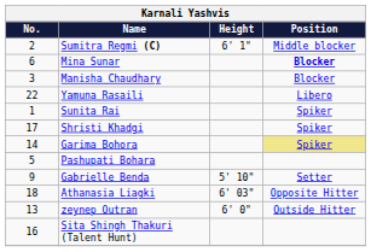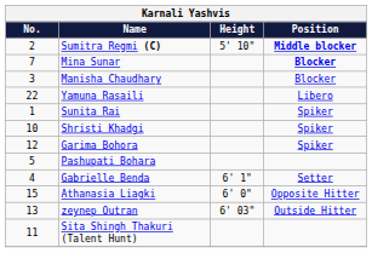Sumitra Regmi (C) | Height: 6' 1" -> 5' 10"
Sumitra Regmi (C) | Position: normal -> bold
Mina Sunar | No.: 6 -> 7
Shristi Khadgi | No.: 17 -> 10
Garima Bohora | No.: 14 -> 12
Garima Bohora | Position: khaki background -> no background
Gabrielle Benda | No.: 9 -> 4
Gabrielle Benda | Height: 5' 10" -> 6' 1"
Athanasia Liagki | No.: 18 -> 15
Athanasia Liagki | Height: 6' 03" -> 6' 0"
zeynep Outran | Height: 6' 0" -> 6' 03"
Sita Shingh Thakuri (Talent Hunt) | No.: 16 -> 11
